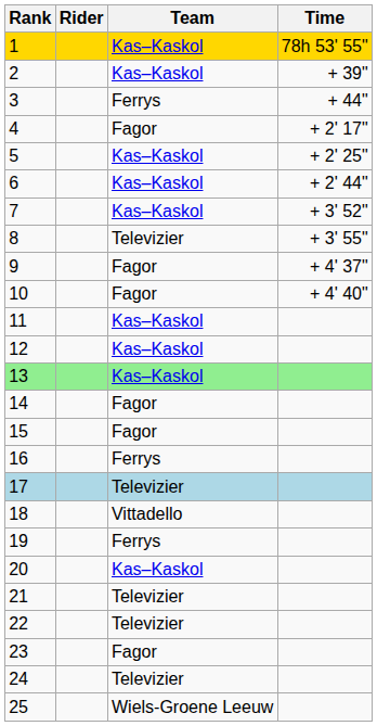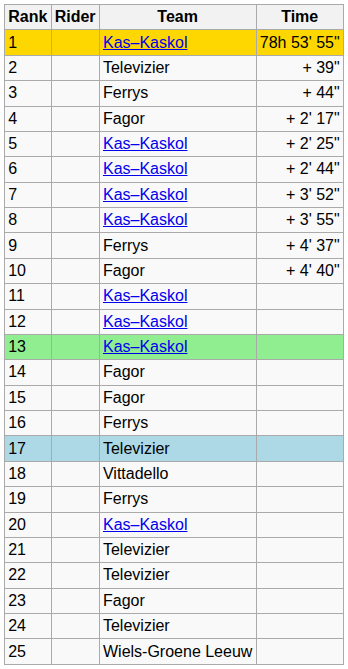2 | Team: Kas–Kaskol -> Televizier
8 | Team: Televizier -> Kas–Kaskol
9 | Team: Fagor -> Ferrys
